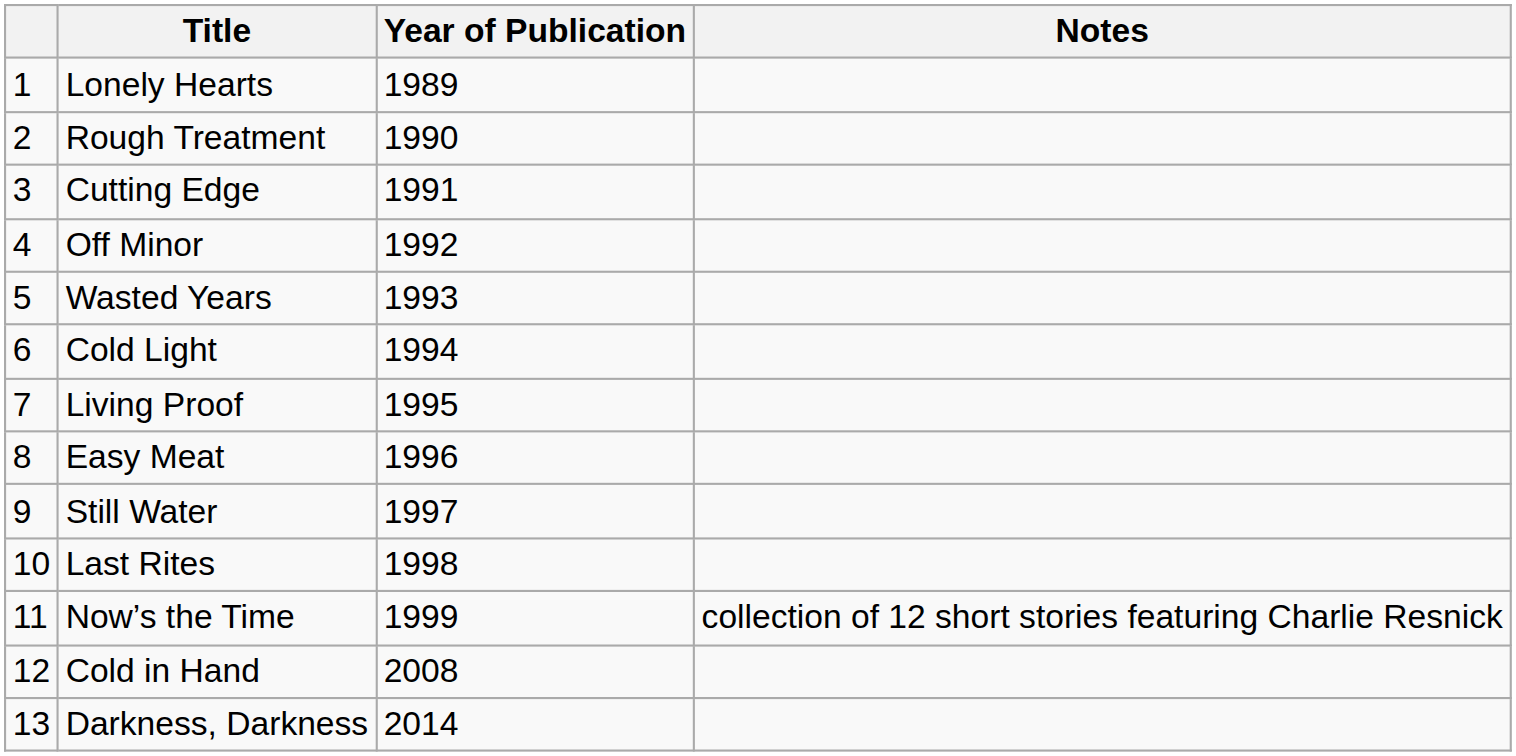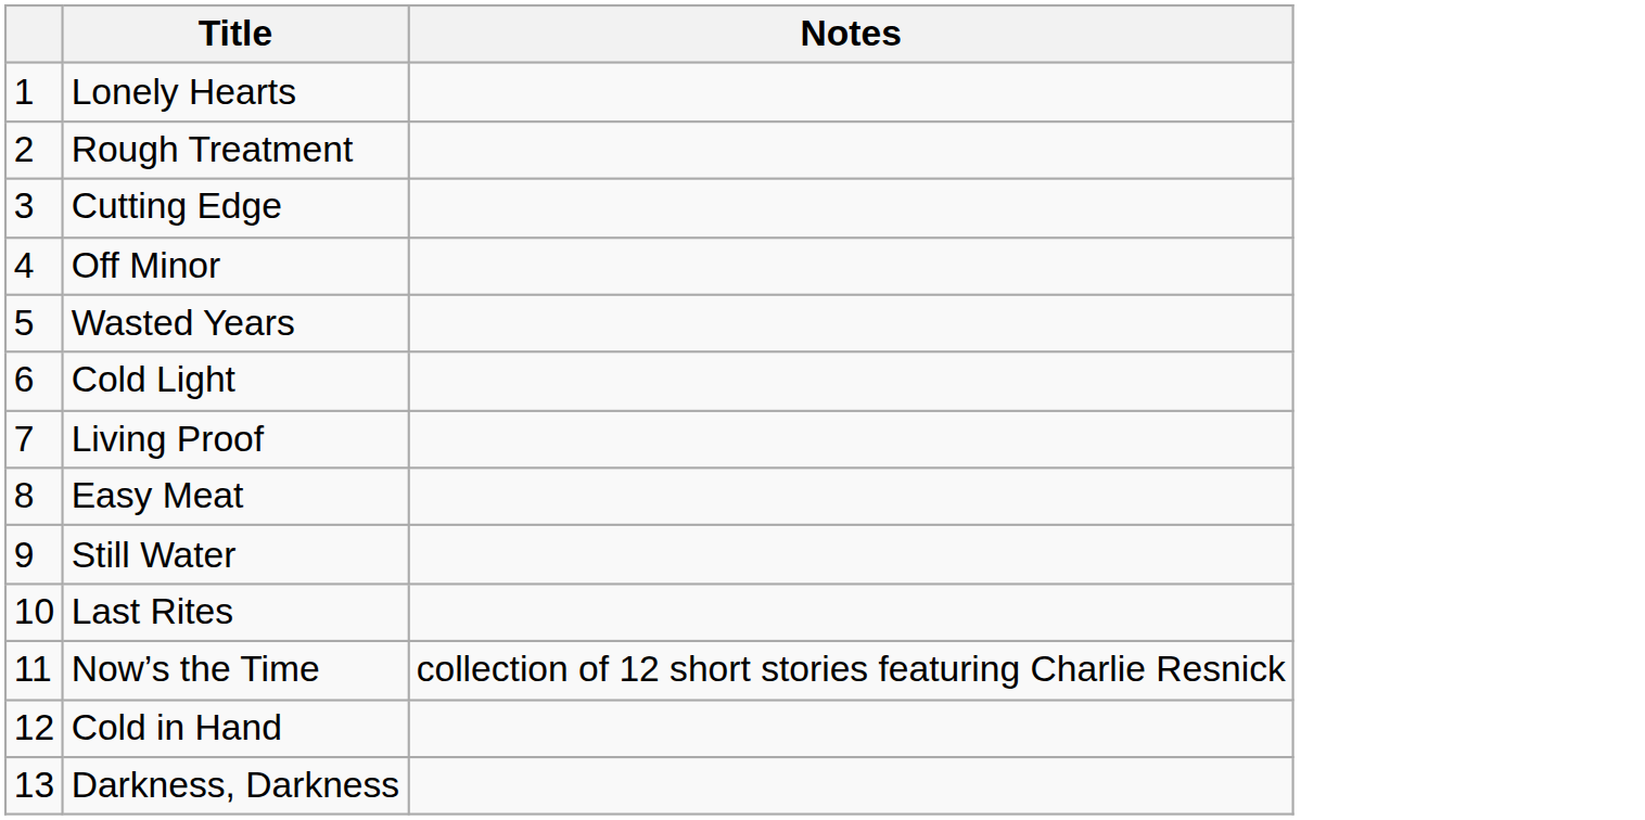- column: Year of Publication | 1989 | 1990 | 1991 | 1992 | 1993 | 1994 | 1995 | 1996 | 1997 | 1998 | 1999 | 2008 | 2014
